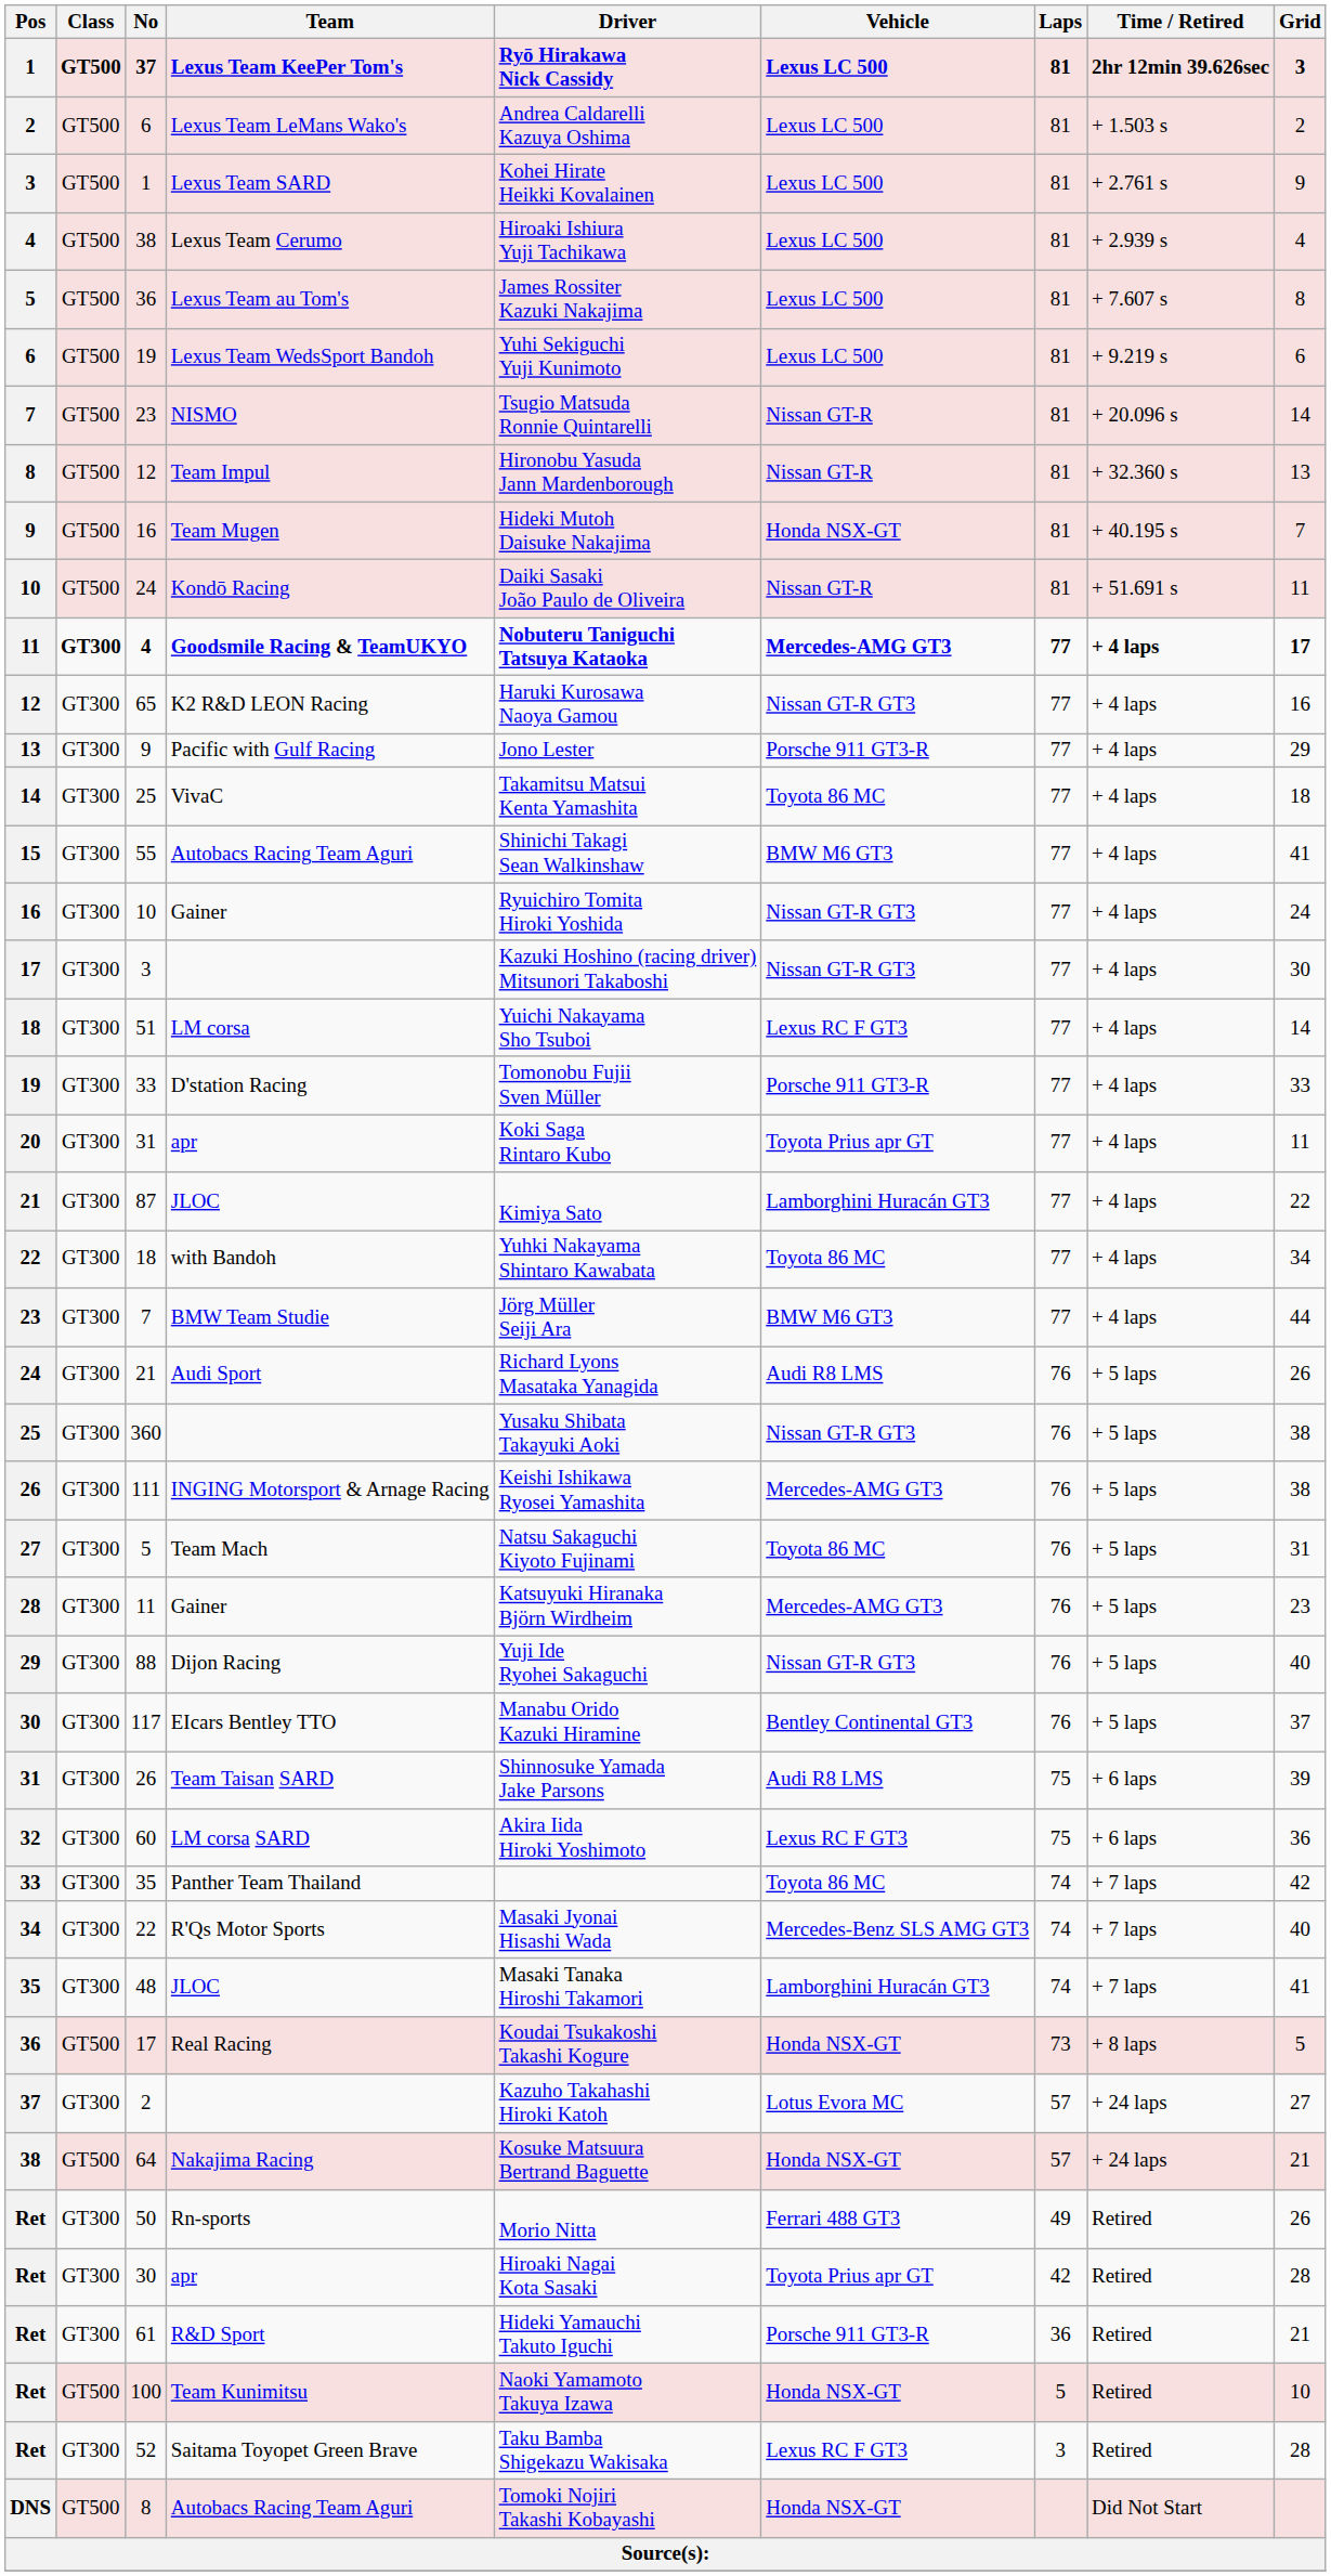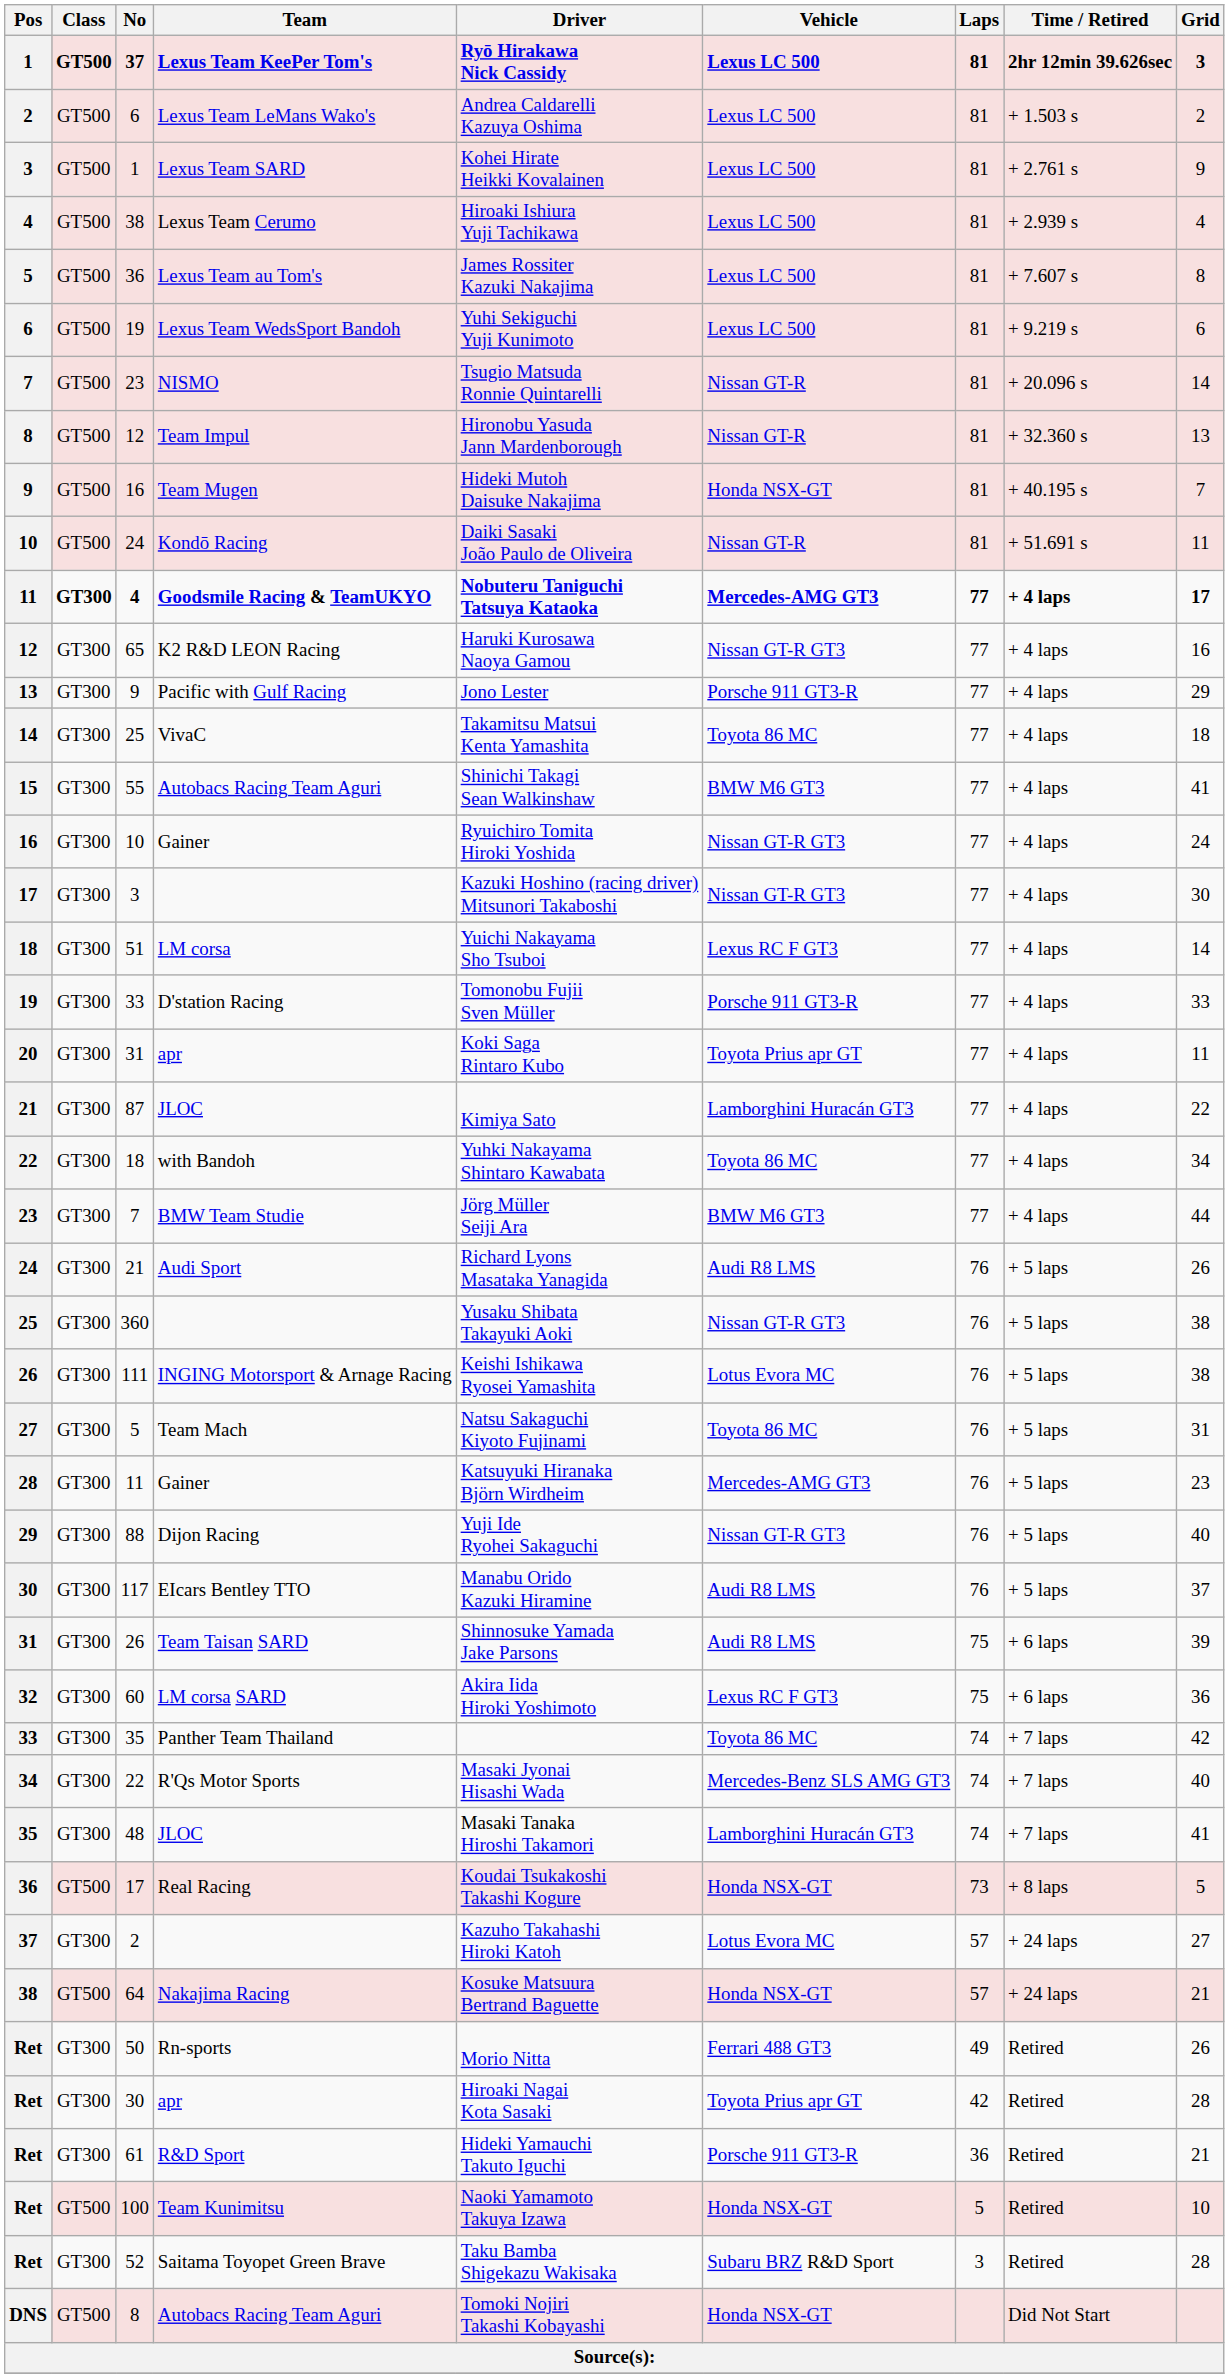111 | Vehicle: Mercedes-AMG GT3 -> Lotus Evora MC
117 | Vehicle: Bentley Continental GT3 -> Audi R8 LMS
52 | Vehicle: Lexus RC F GT3 -> Subaru BRZ R&D Sport
